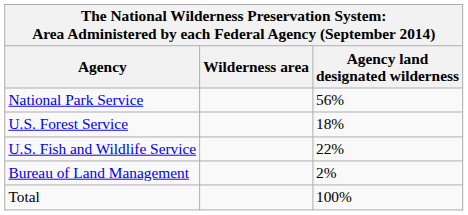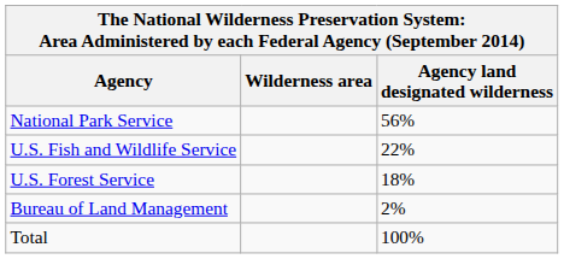rows swapped: U.S. Forest Service <-> U.S. Fish and Wildlife Service
